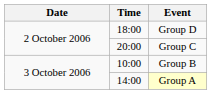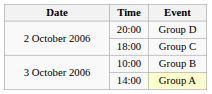Group D | Time: 18:00 -> 20:00
Group C | Time: 20:00 -> 18:00
